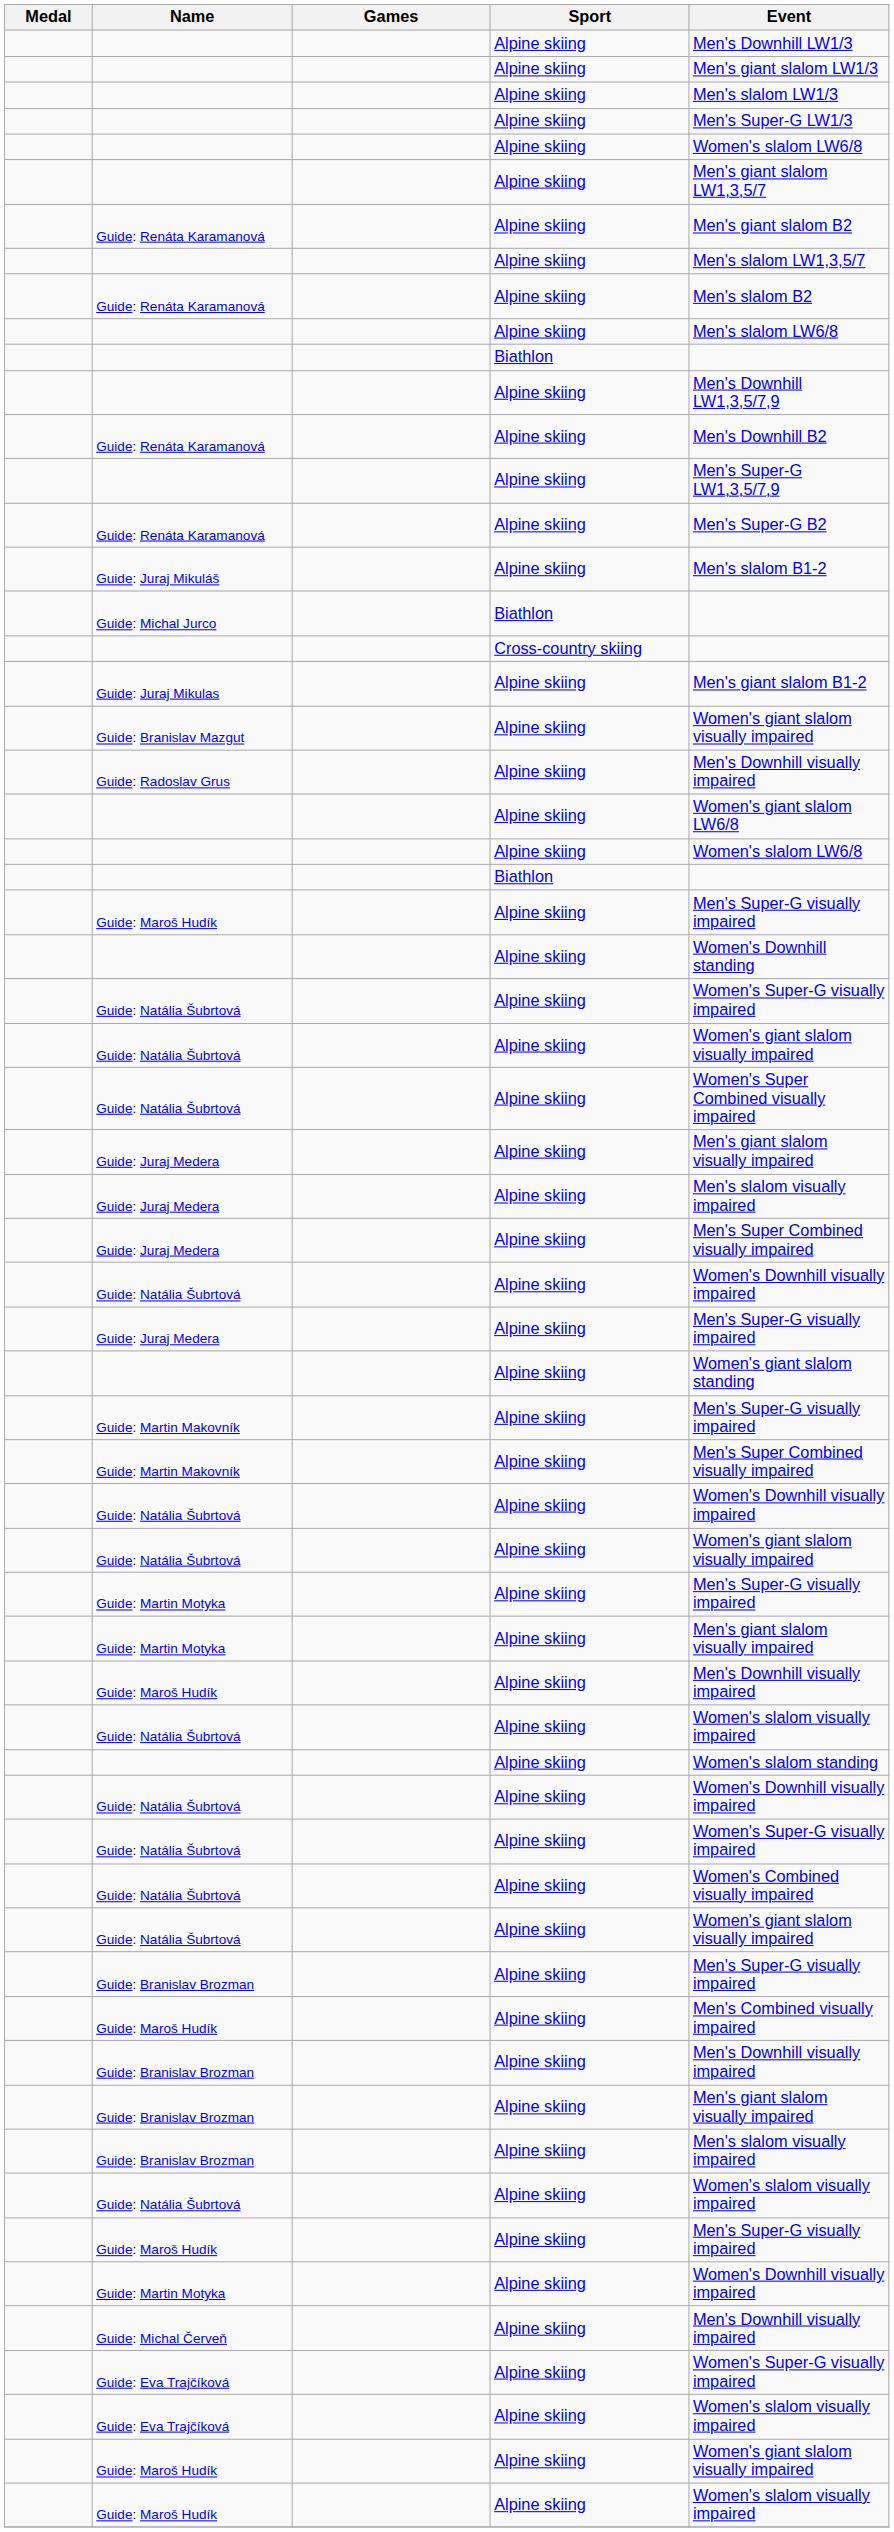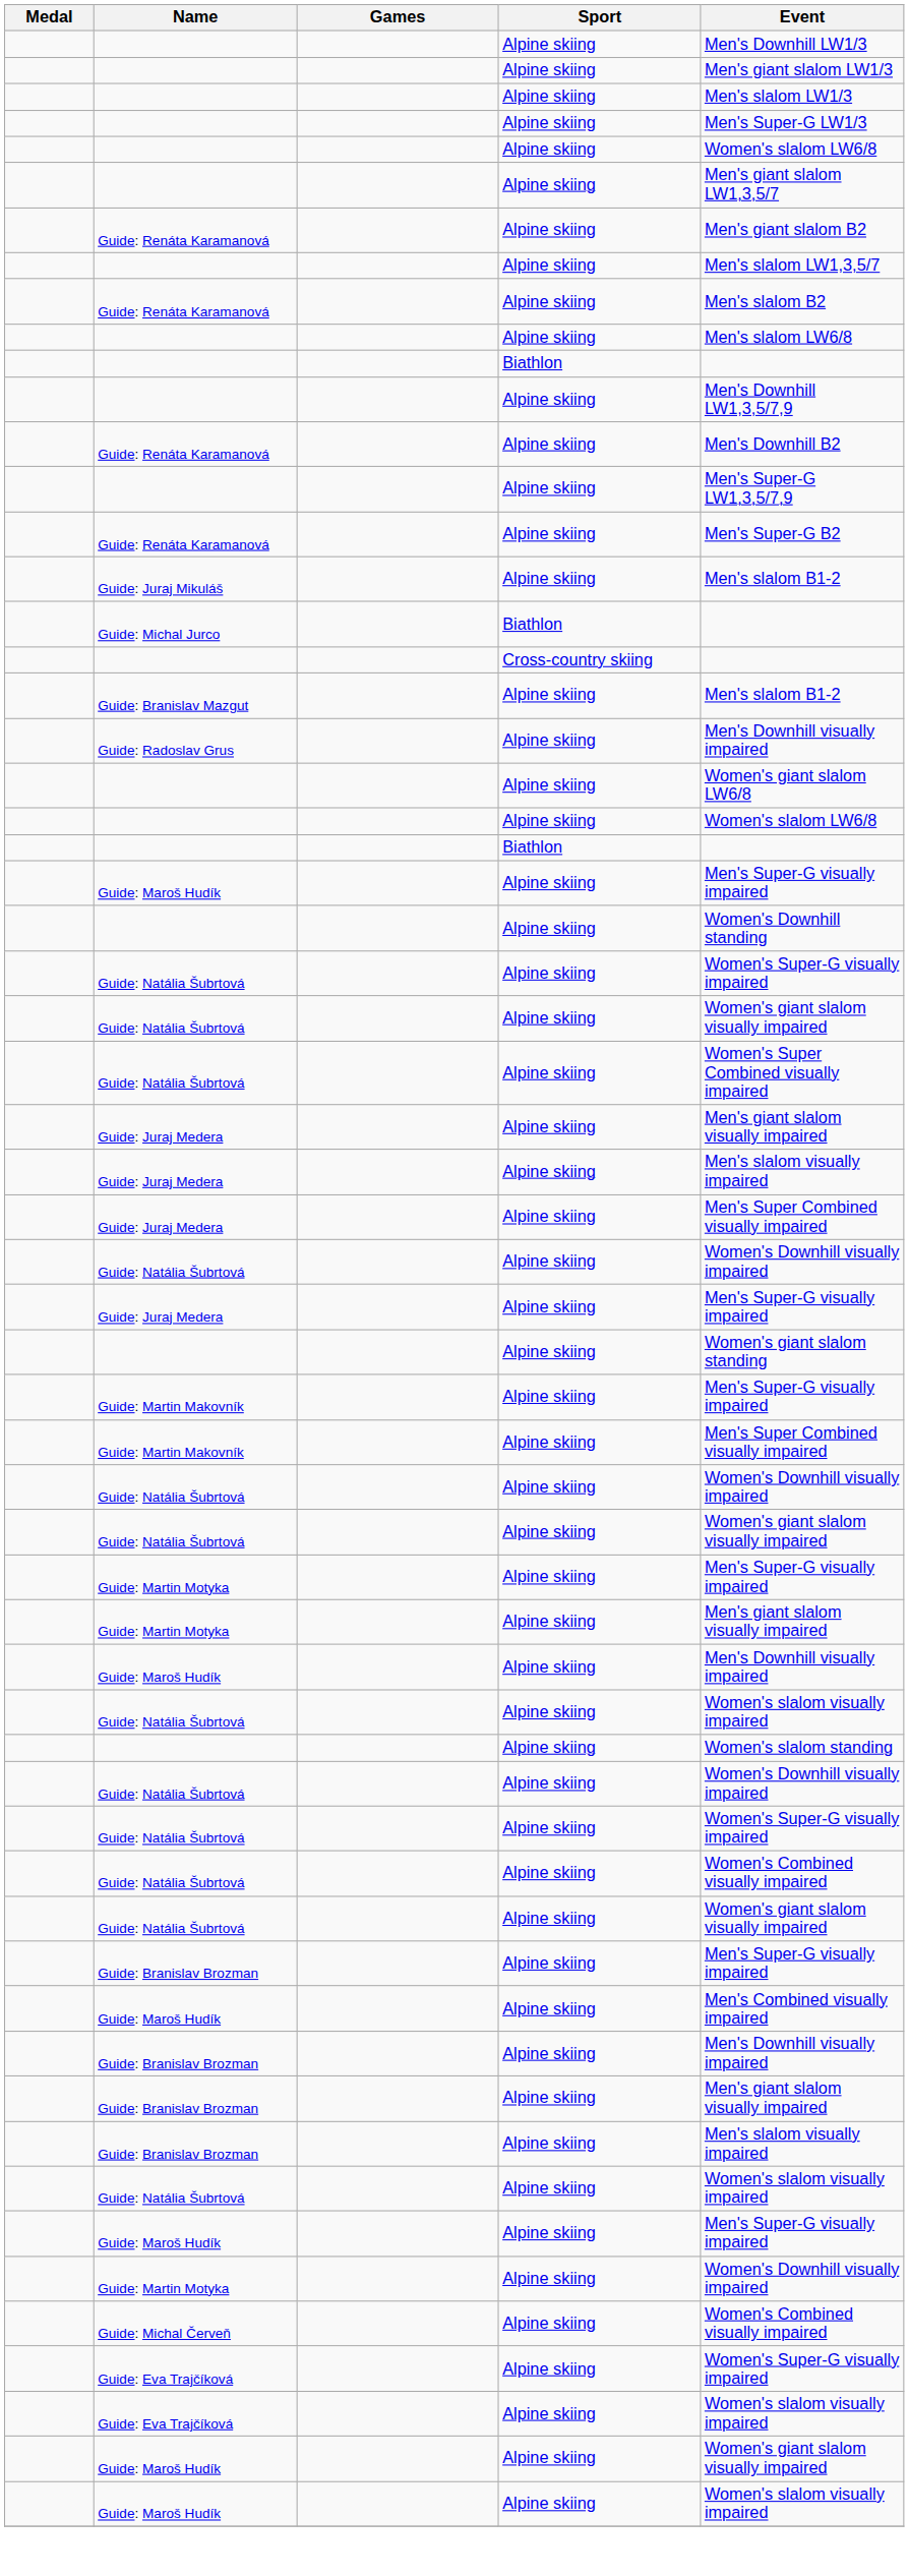- row: Guide: Juraj Mikulas | Alpine skiing | Men's giant slalom B1-2
Guide: Branislav Mazgut | Event: Women's giant slalom visually impaired -> Men's slalom B1-2
Guide: Michal Červeň | Event: Men's Downhill visually impaired -> Women's Combined visually impaired
